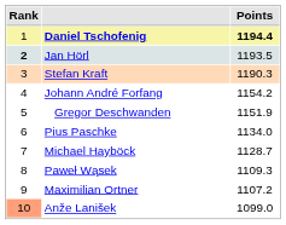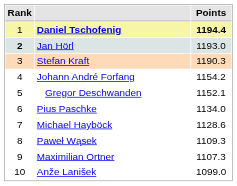Jan Hörl | Points: 1193.5 -> 1193.0
Gregor Deschwanden | Points: 1151.9 -> 1152.1
Michael Hayböck | Points: 1128.7 -> 1128.6
Maximilian Ortner | Points: 1107.2 -> 1107.3
Anže Lanišek | Rank: lightsalmon background -> no background
